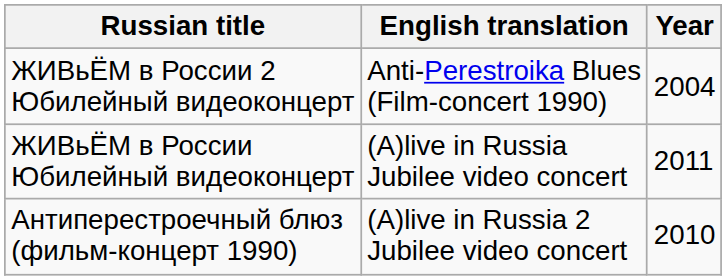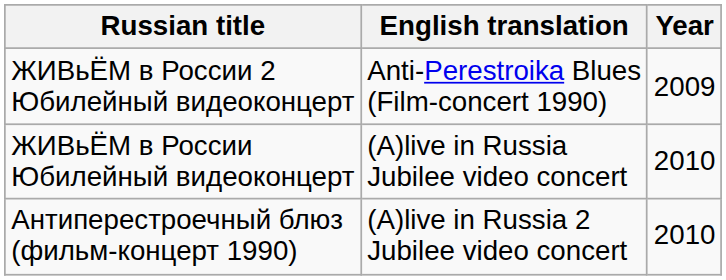ЖИВьЁМ в России 2 Юбилейный видеоконцерт | Year: 2004 -> 2009
ЖИВьЁМ в России Юбилейный видеоконцерт | Year: 2011 -> 2010
